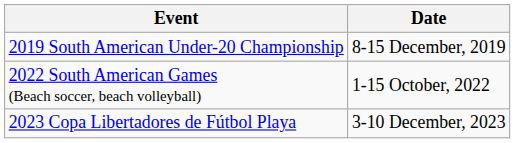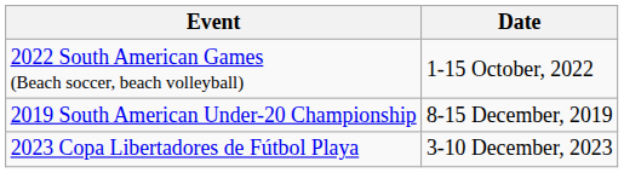rows swapped: 2019 South American Under-20 Championship <-> 2022 South American Games (Beach soccer, beach volleyball)
